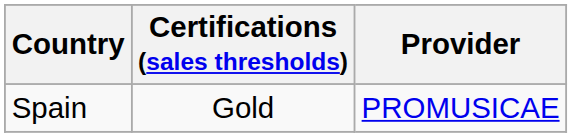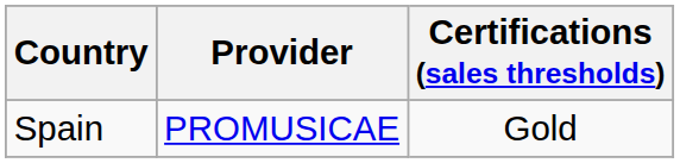columns swapped: Provider <-> Certifications (sales thresholds)
